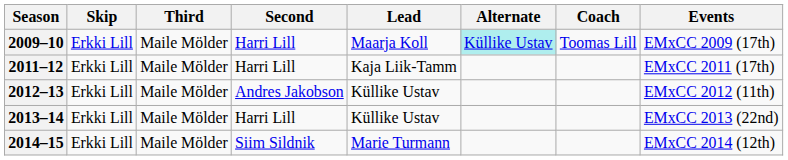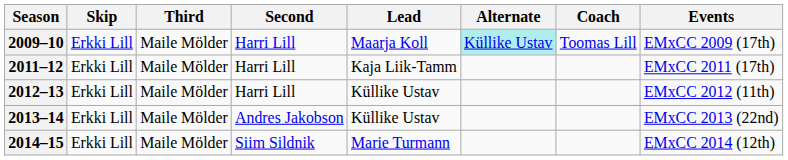2012–13 | Second: Andres Jakobson -> Harri Lill
2013–14 | Second: Harri Lill -> Andres Jakobson
